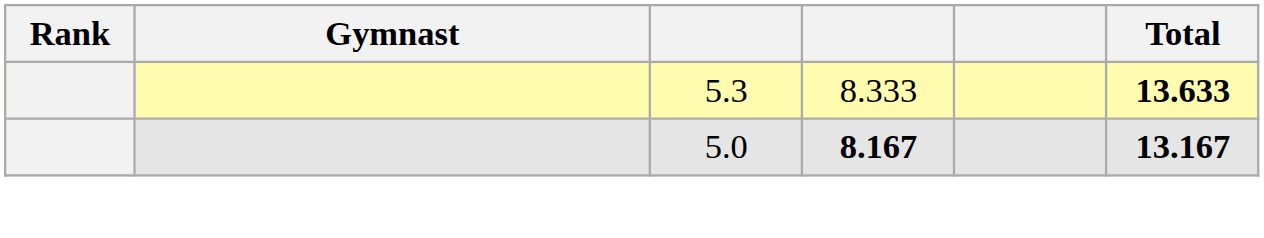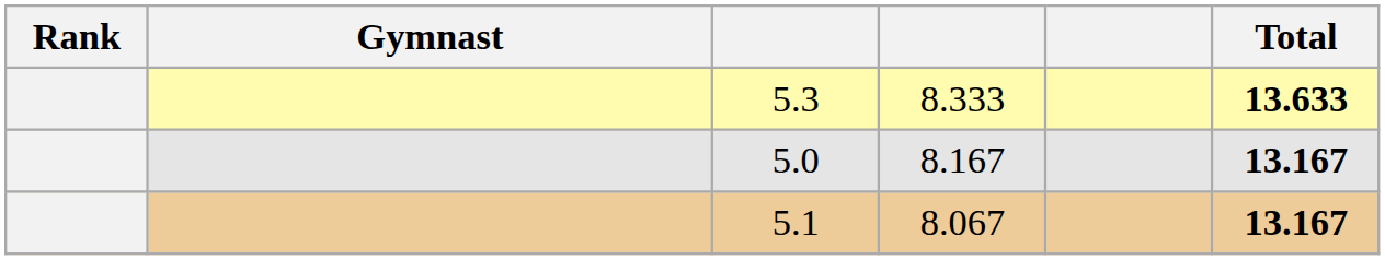5.0 | column 4: bold -> normal
+ row: 5.1 | 8.067 | 13.167
